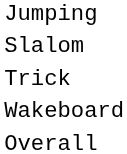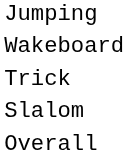rows swapped: Slalom <-> Wakeboard
